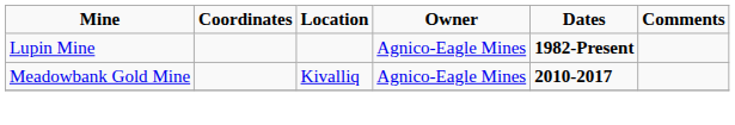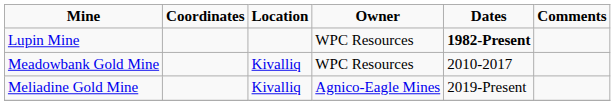Lupin Mine | Owner: Agnico-Eagle Mines -> WPC Resources
Meadowbank Gold Mine | Owner: Agnico-Eagle Mines -> WPC Resources
Meadowbank Gold Mine | Dates: bold -> normal
+ row: Meliadine Gold Mine | Kivalliq | Agnico-Eagle Mines | 2019-Present
